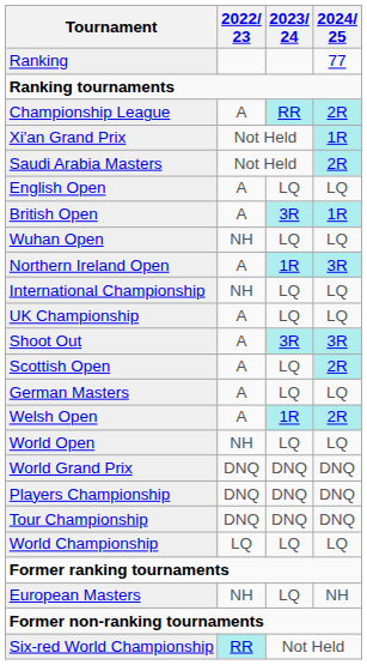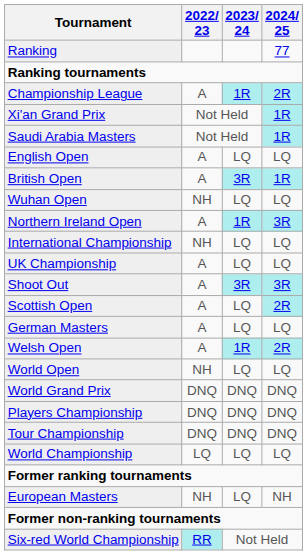Championship League | 2023/ 24: RR -> 1R
Saudi Arabia Masters | 2024/ 25: 2R -> 1R
